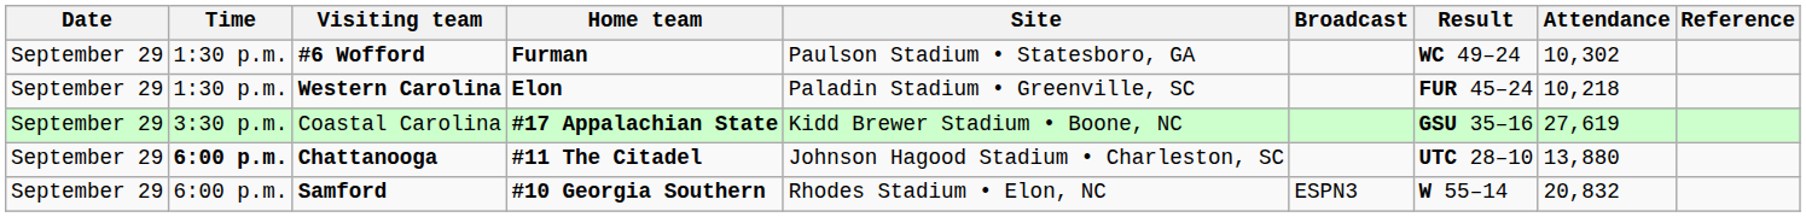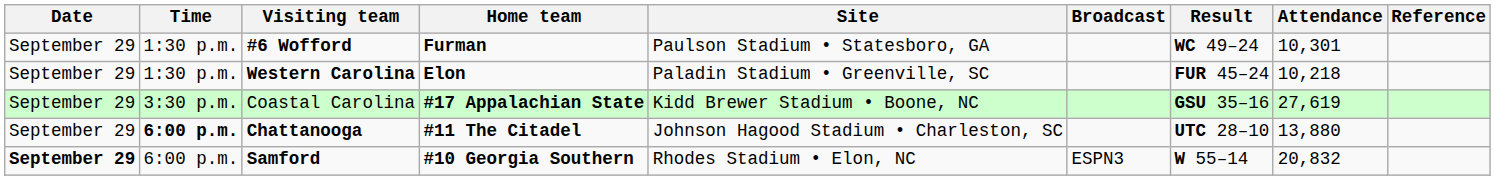#6 Wofford | Attendance: 10,302 -> 10,301
Samford | Date: normal -> bold
